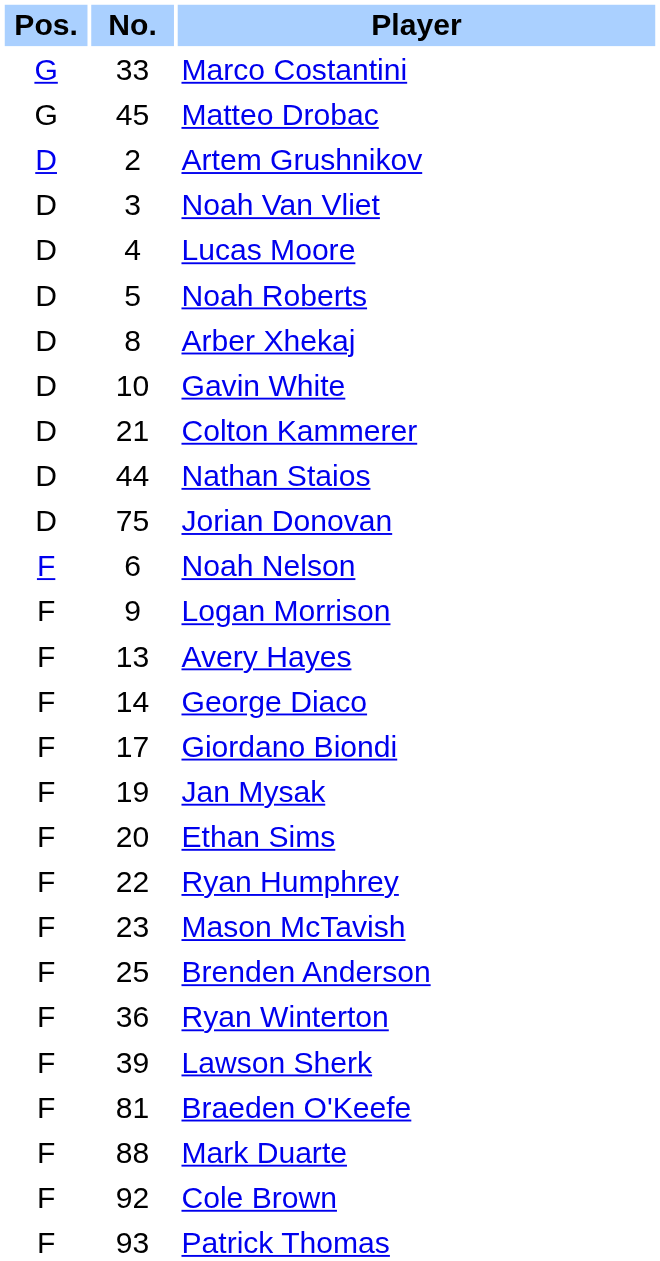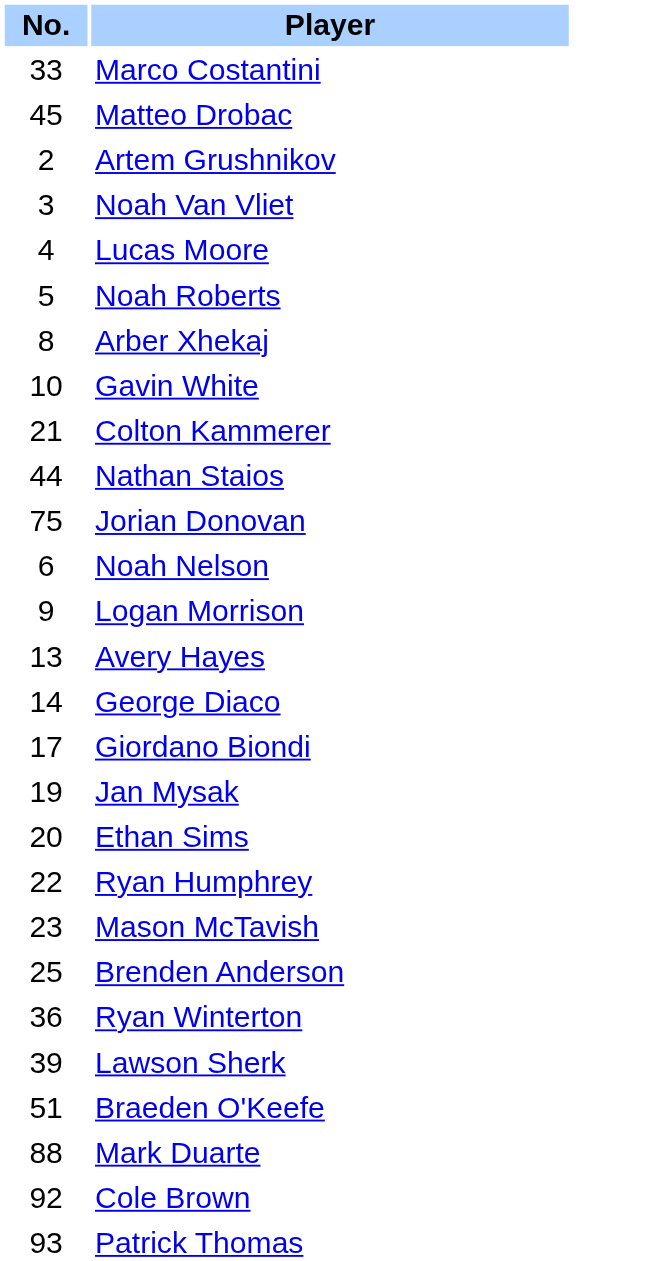- column: Pos. | G | G | D | D | D | D | D | D | D | D | D | F | F | F | F | F | F | F | F | F | F | F | F | F | F | F | F
Braeden O'Keefe | No.: 81 -> 51
